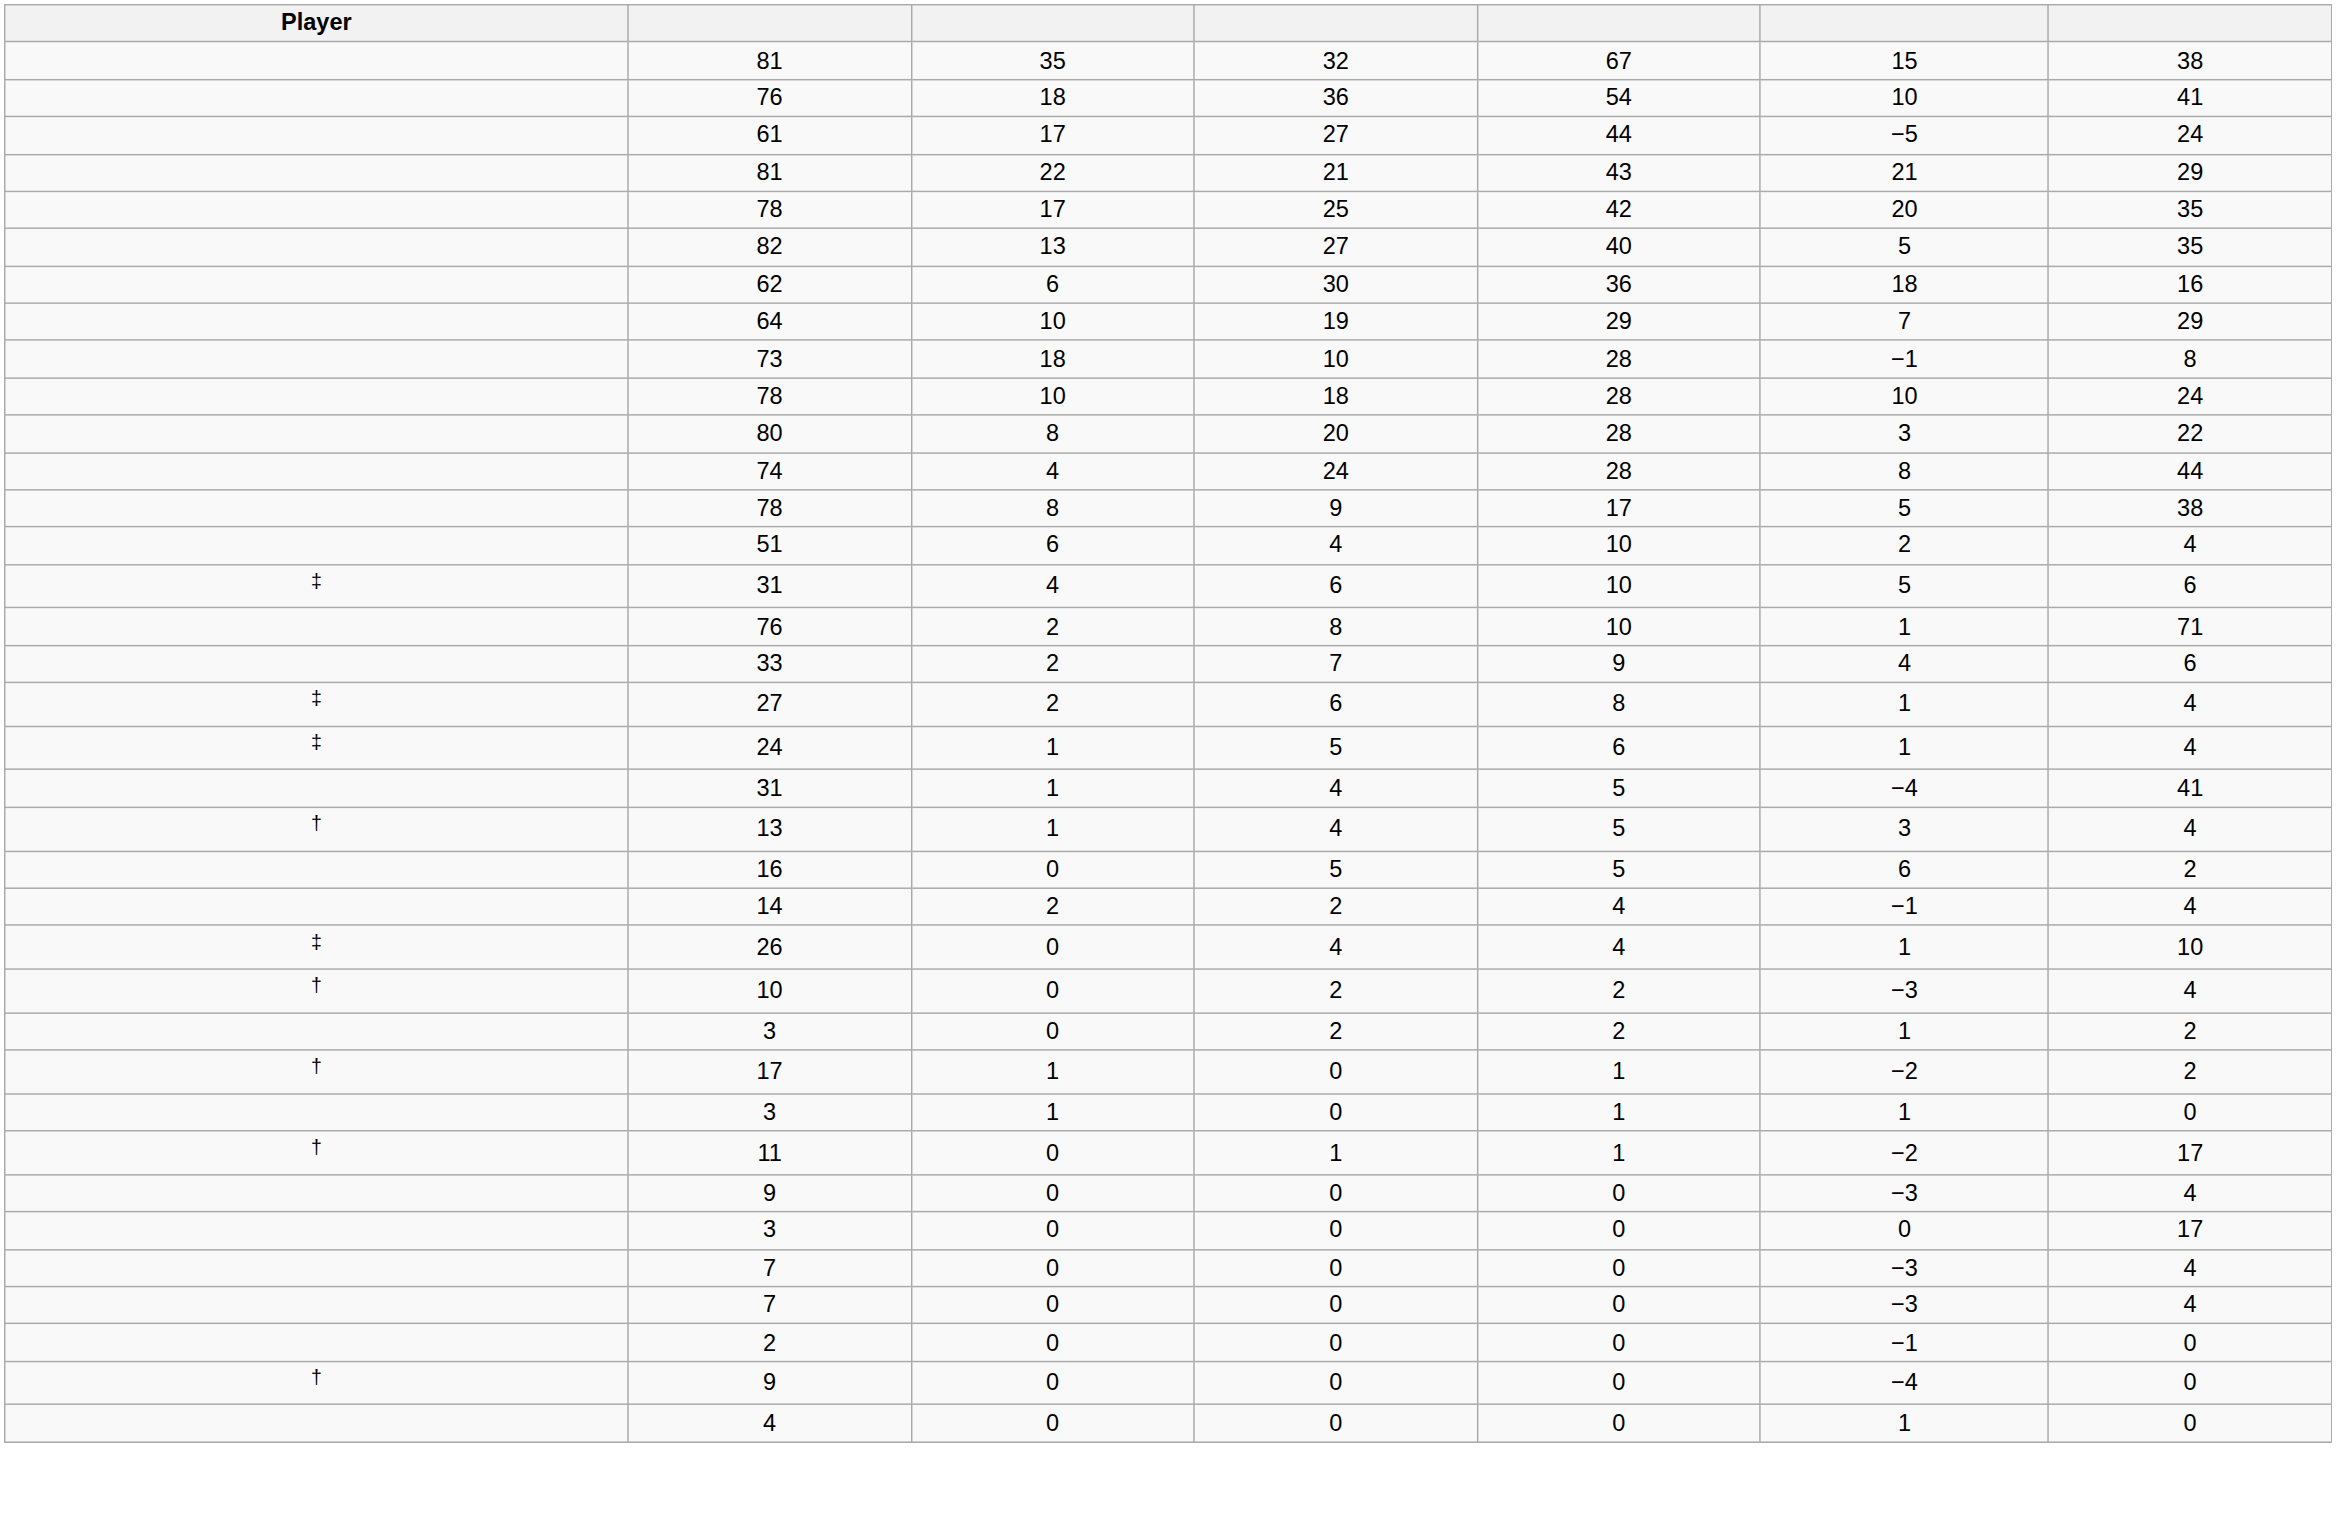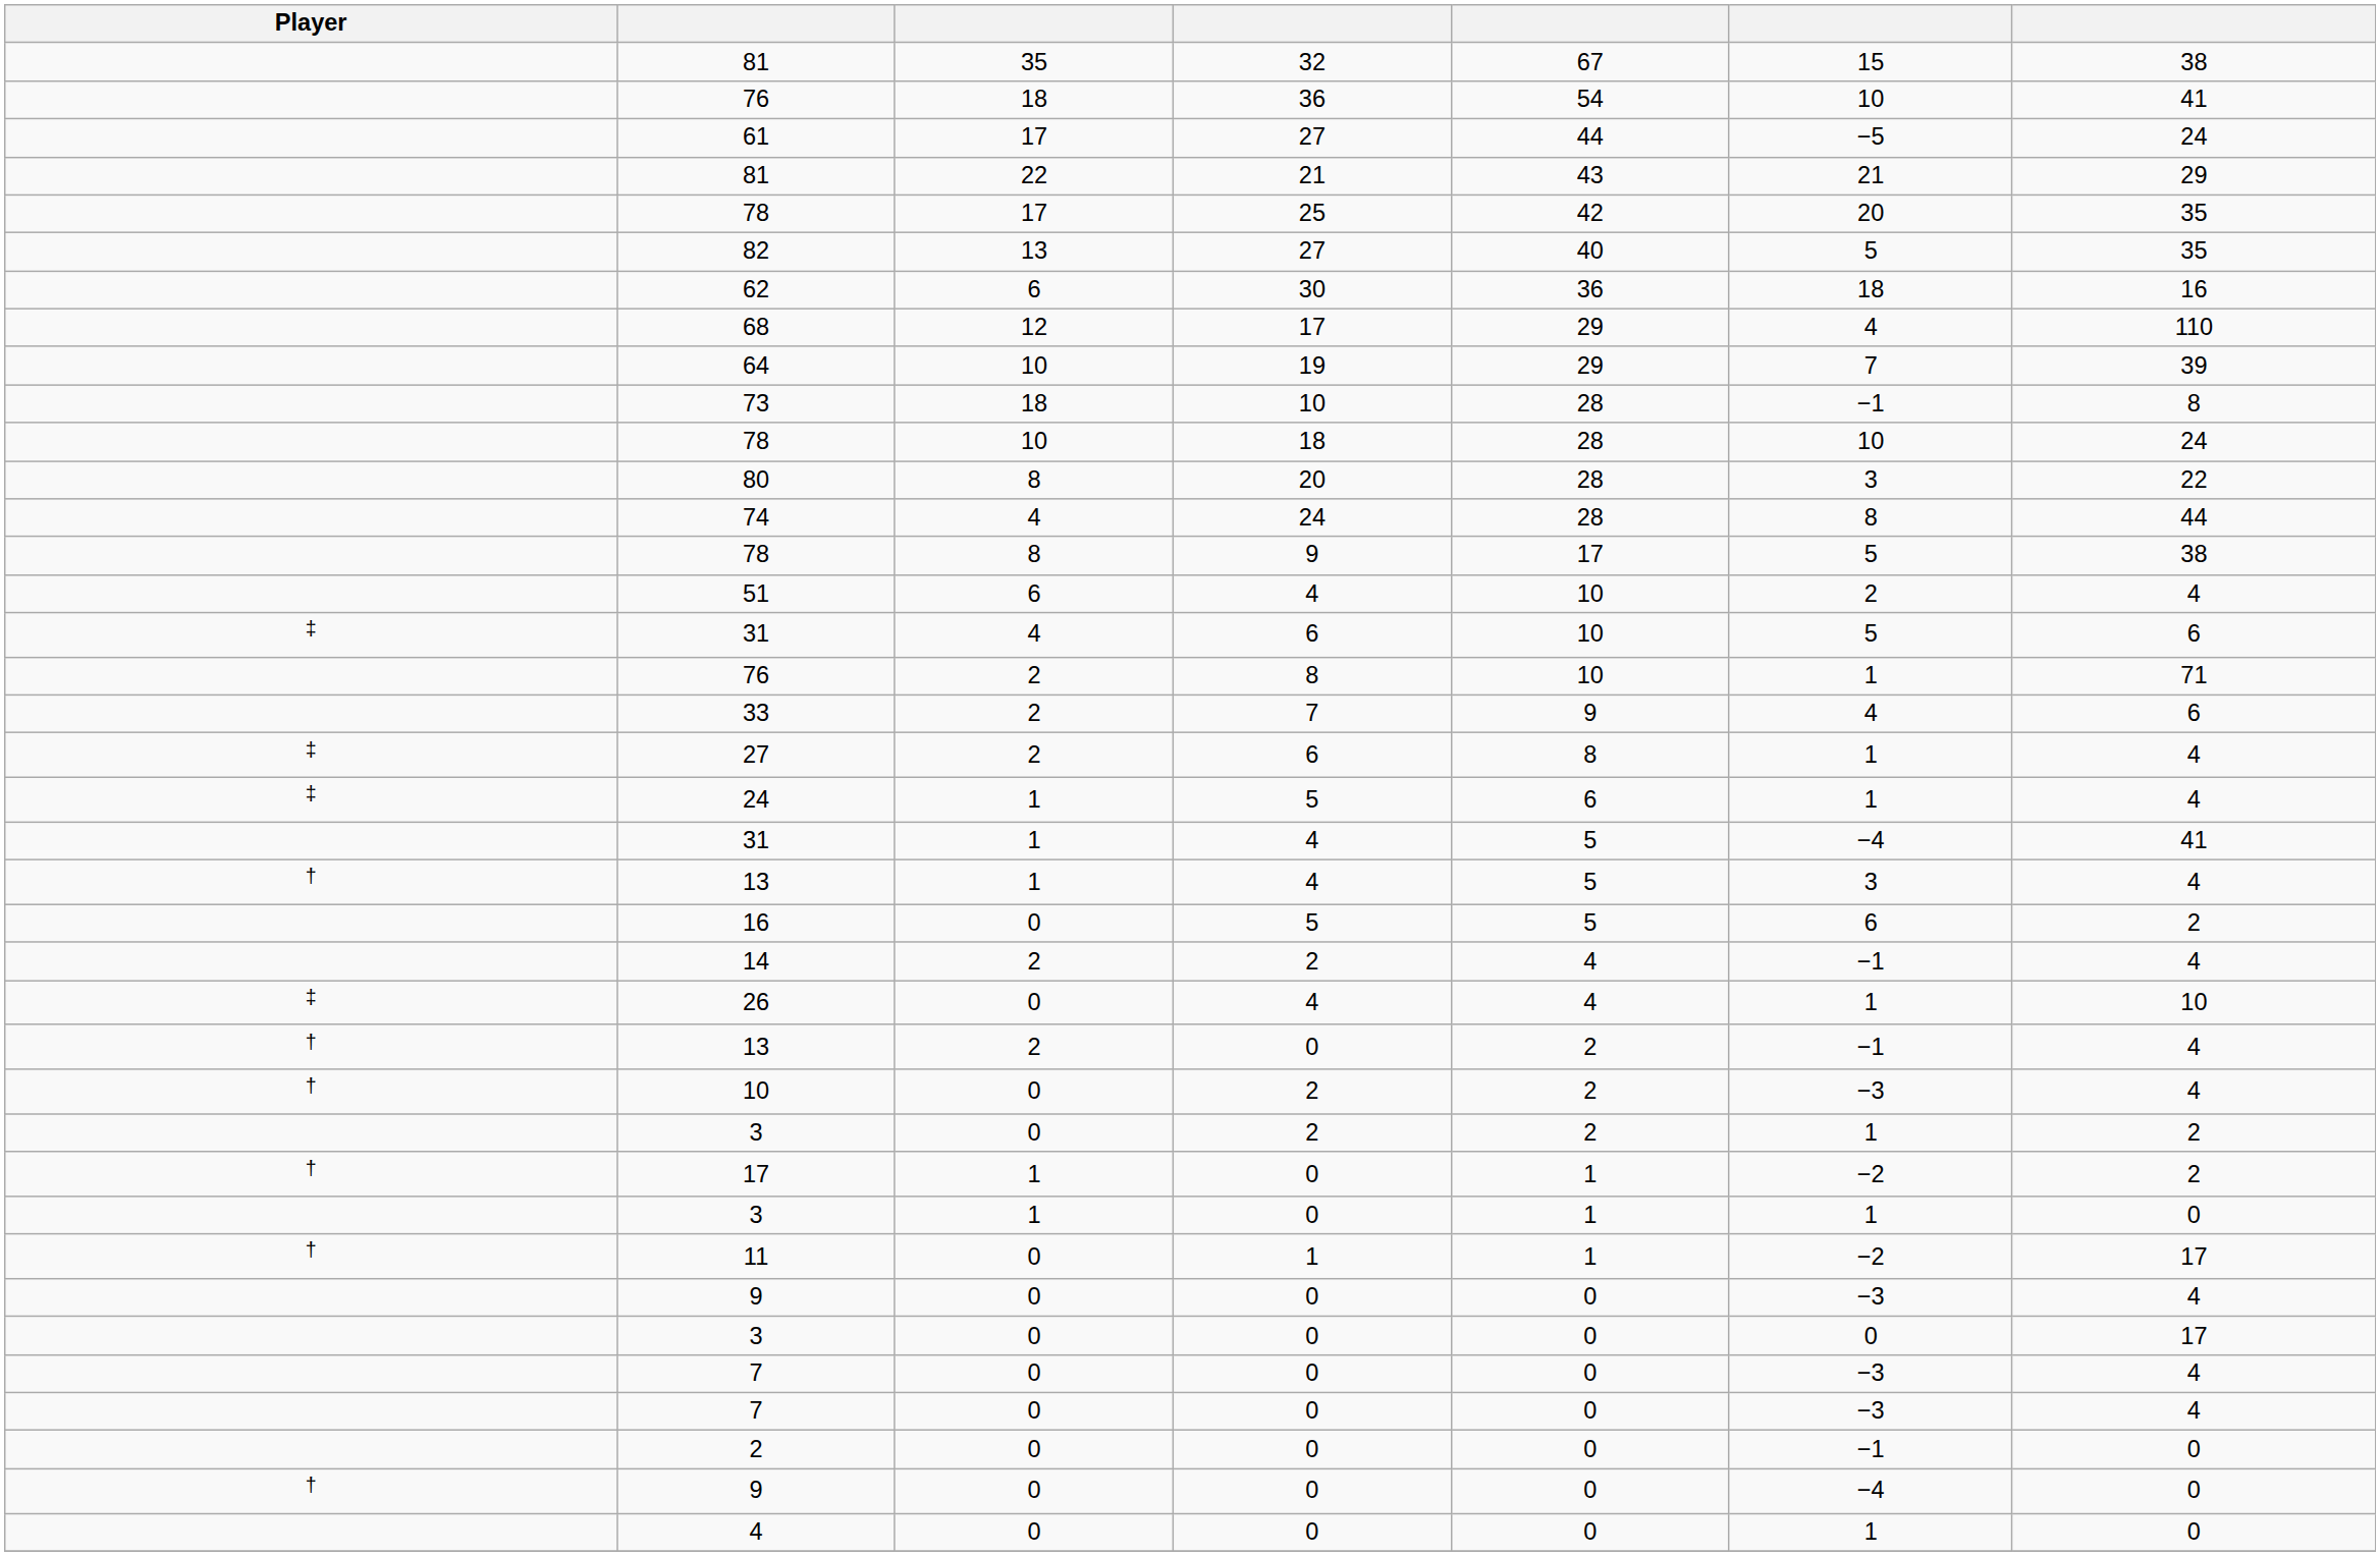+ row: 68 | 12 | 17 | 29 | 4 | 110
64 | column 7: 29 -> 39
+ row: † | 13 | 2 | 0 | 2 | −1 | 4
